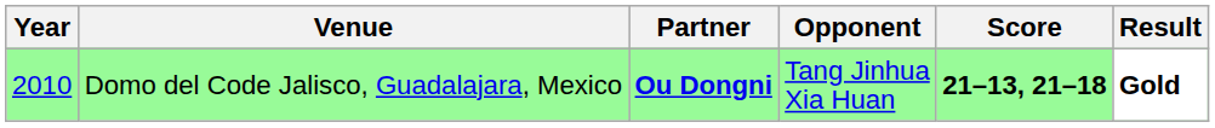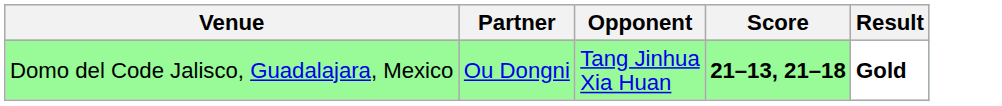- column: Year | 2010
Domo del Code Jalisco, Guadalajara, Mexico | Partner: bold -> normal
